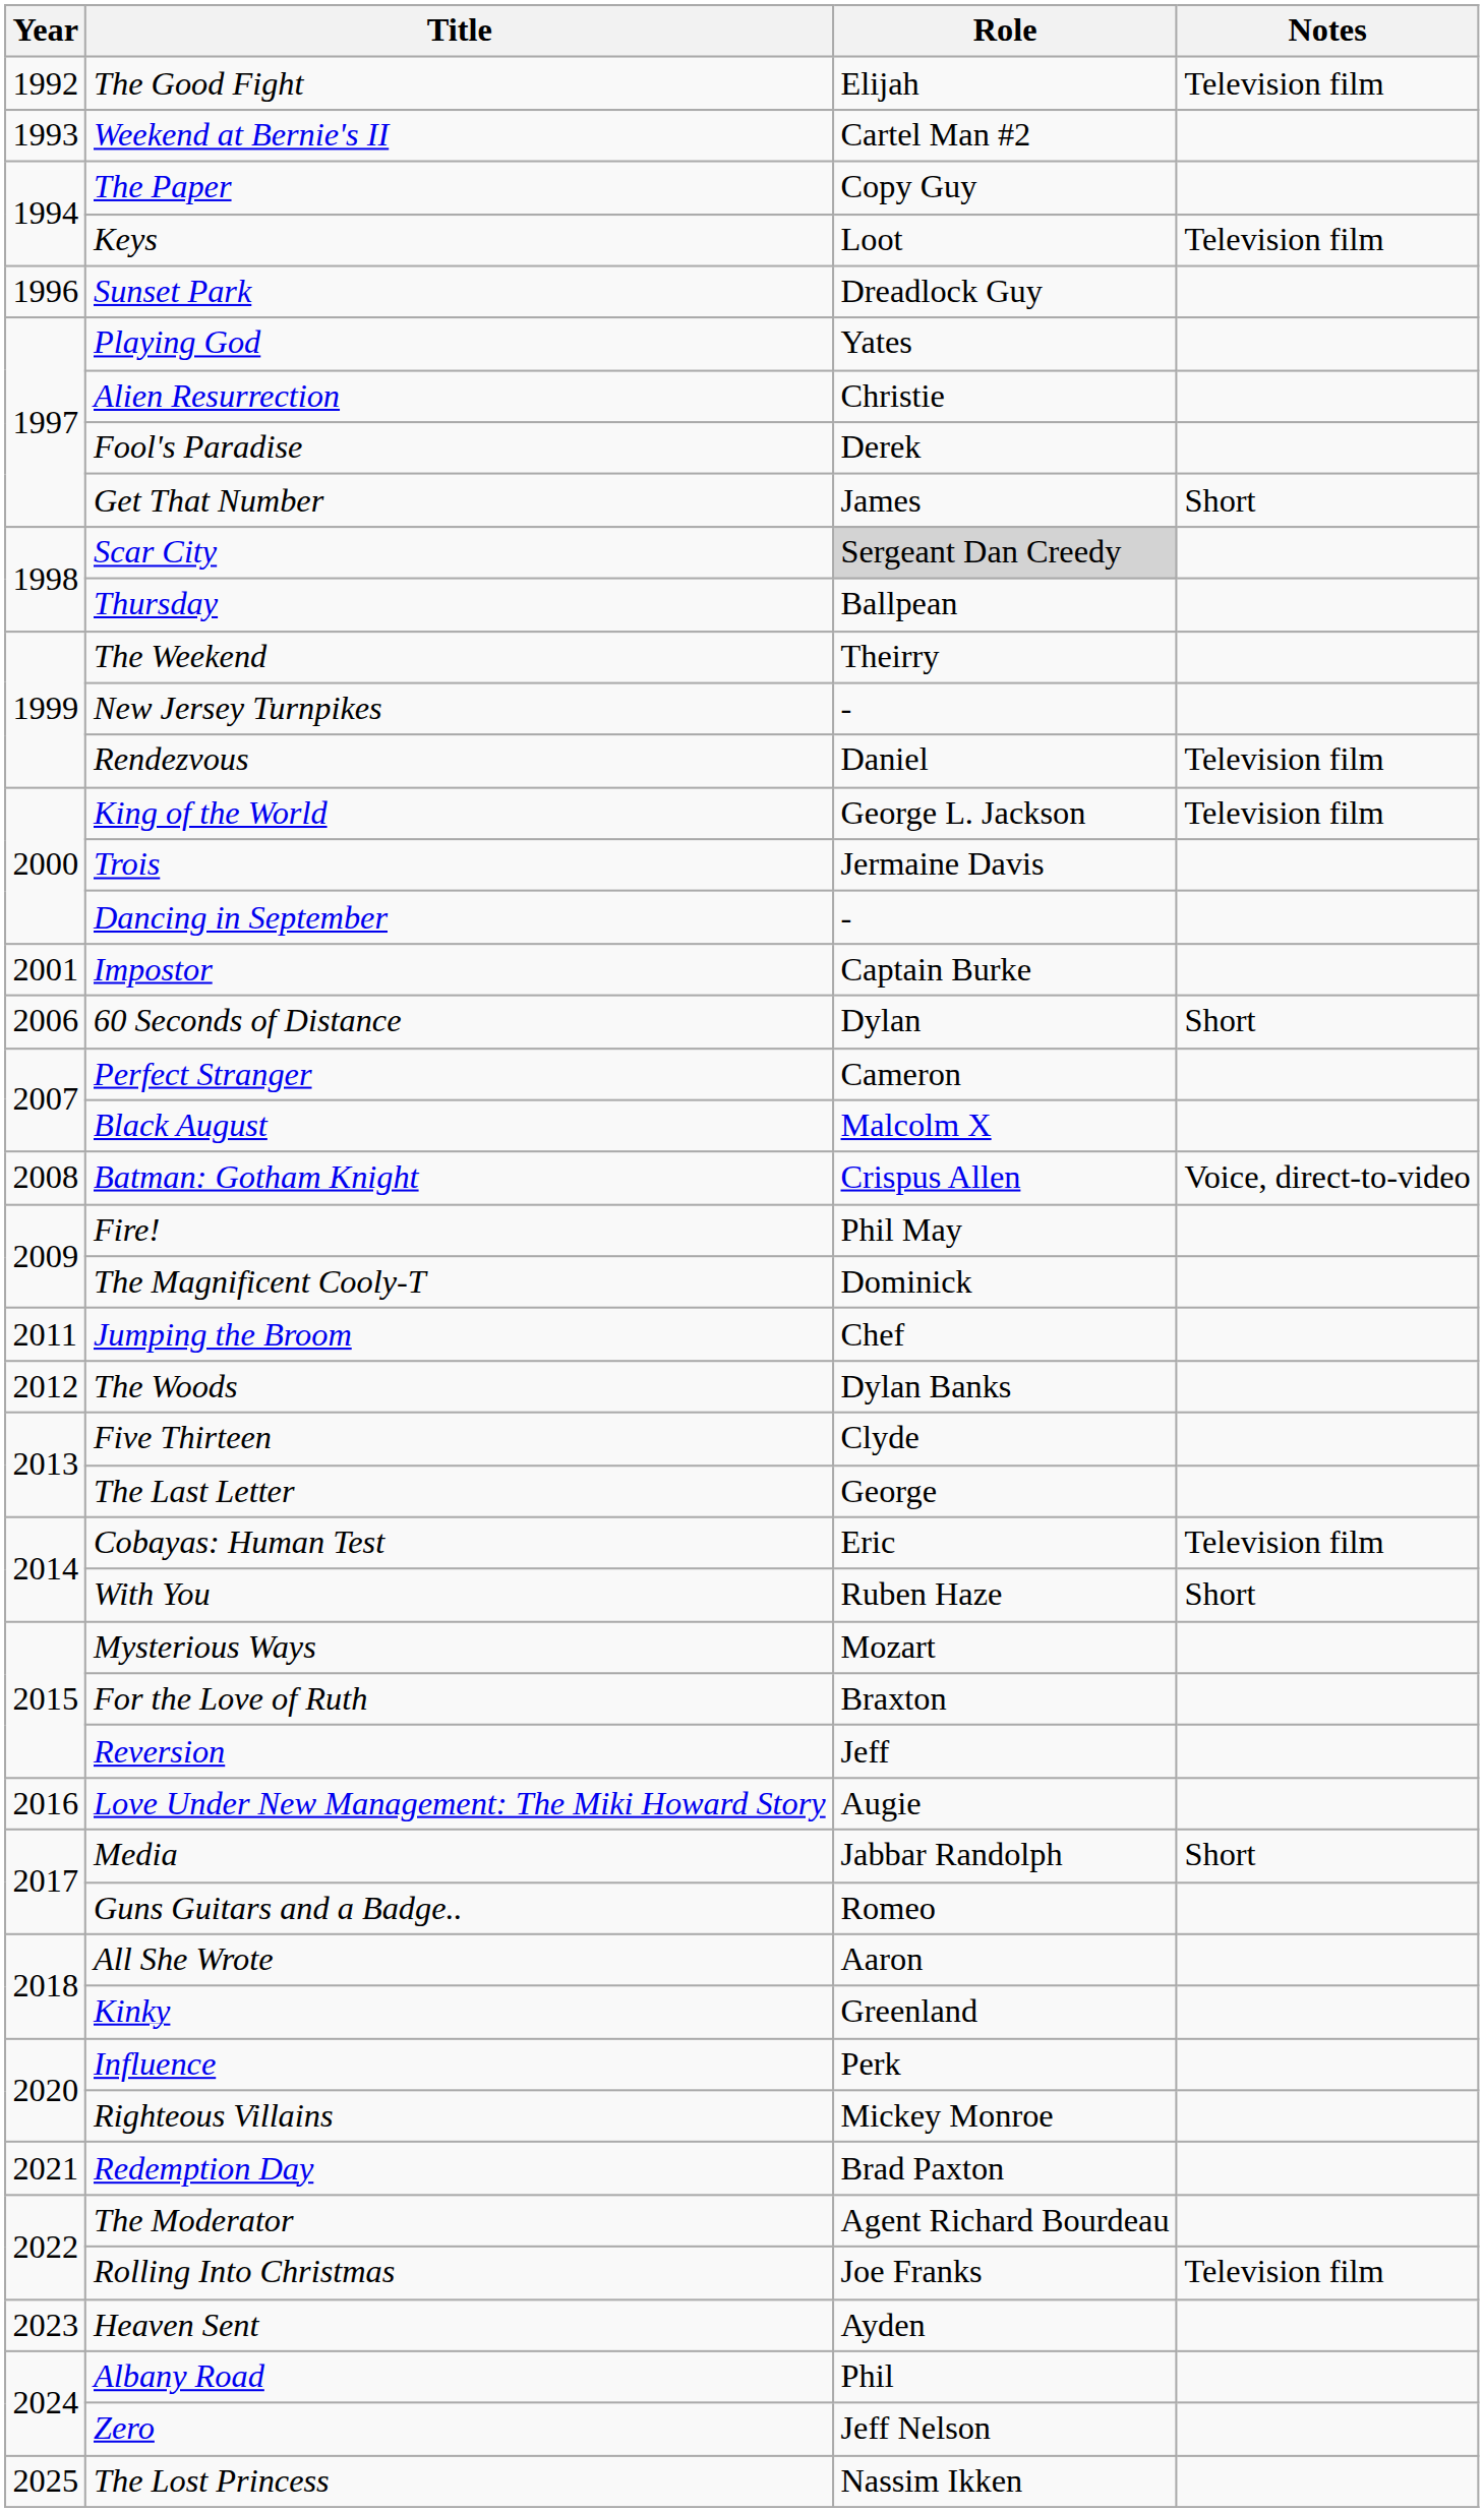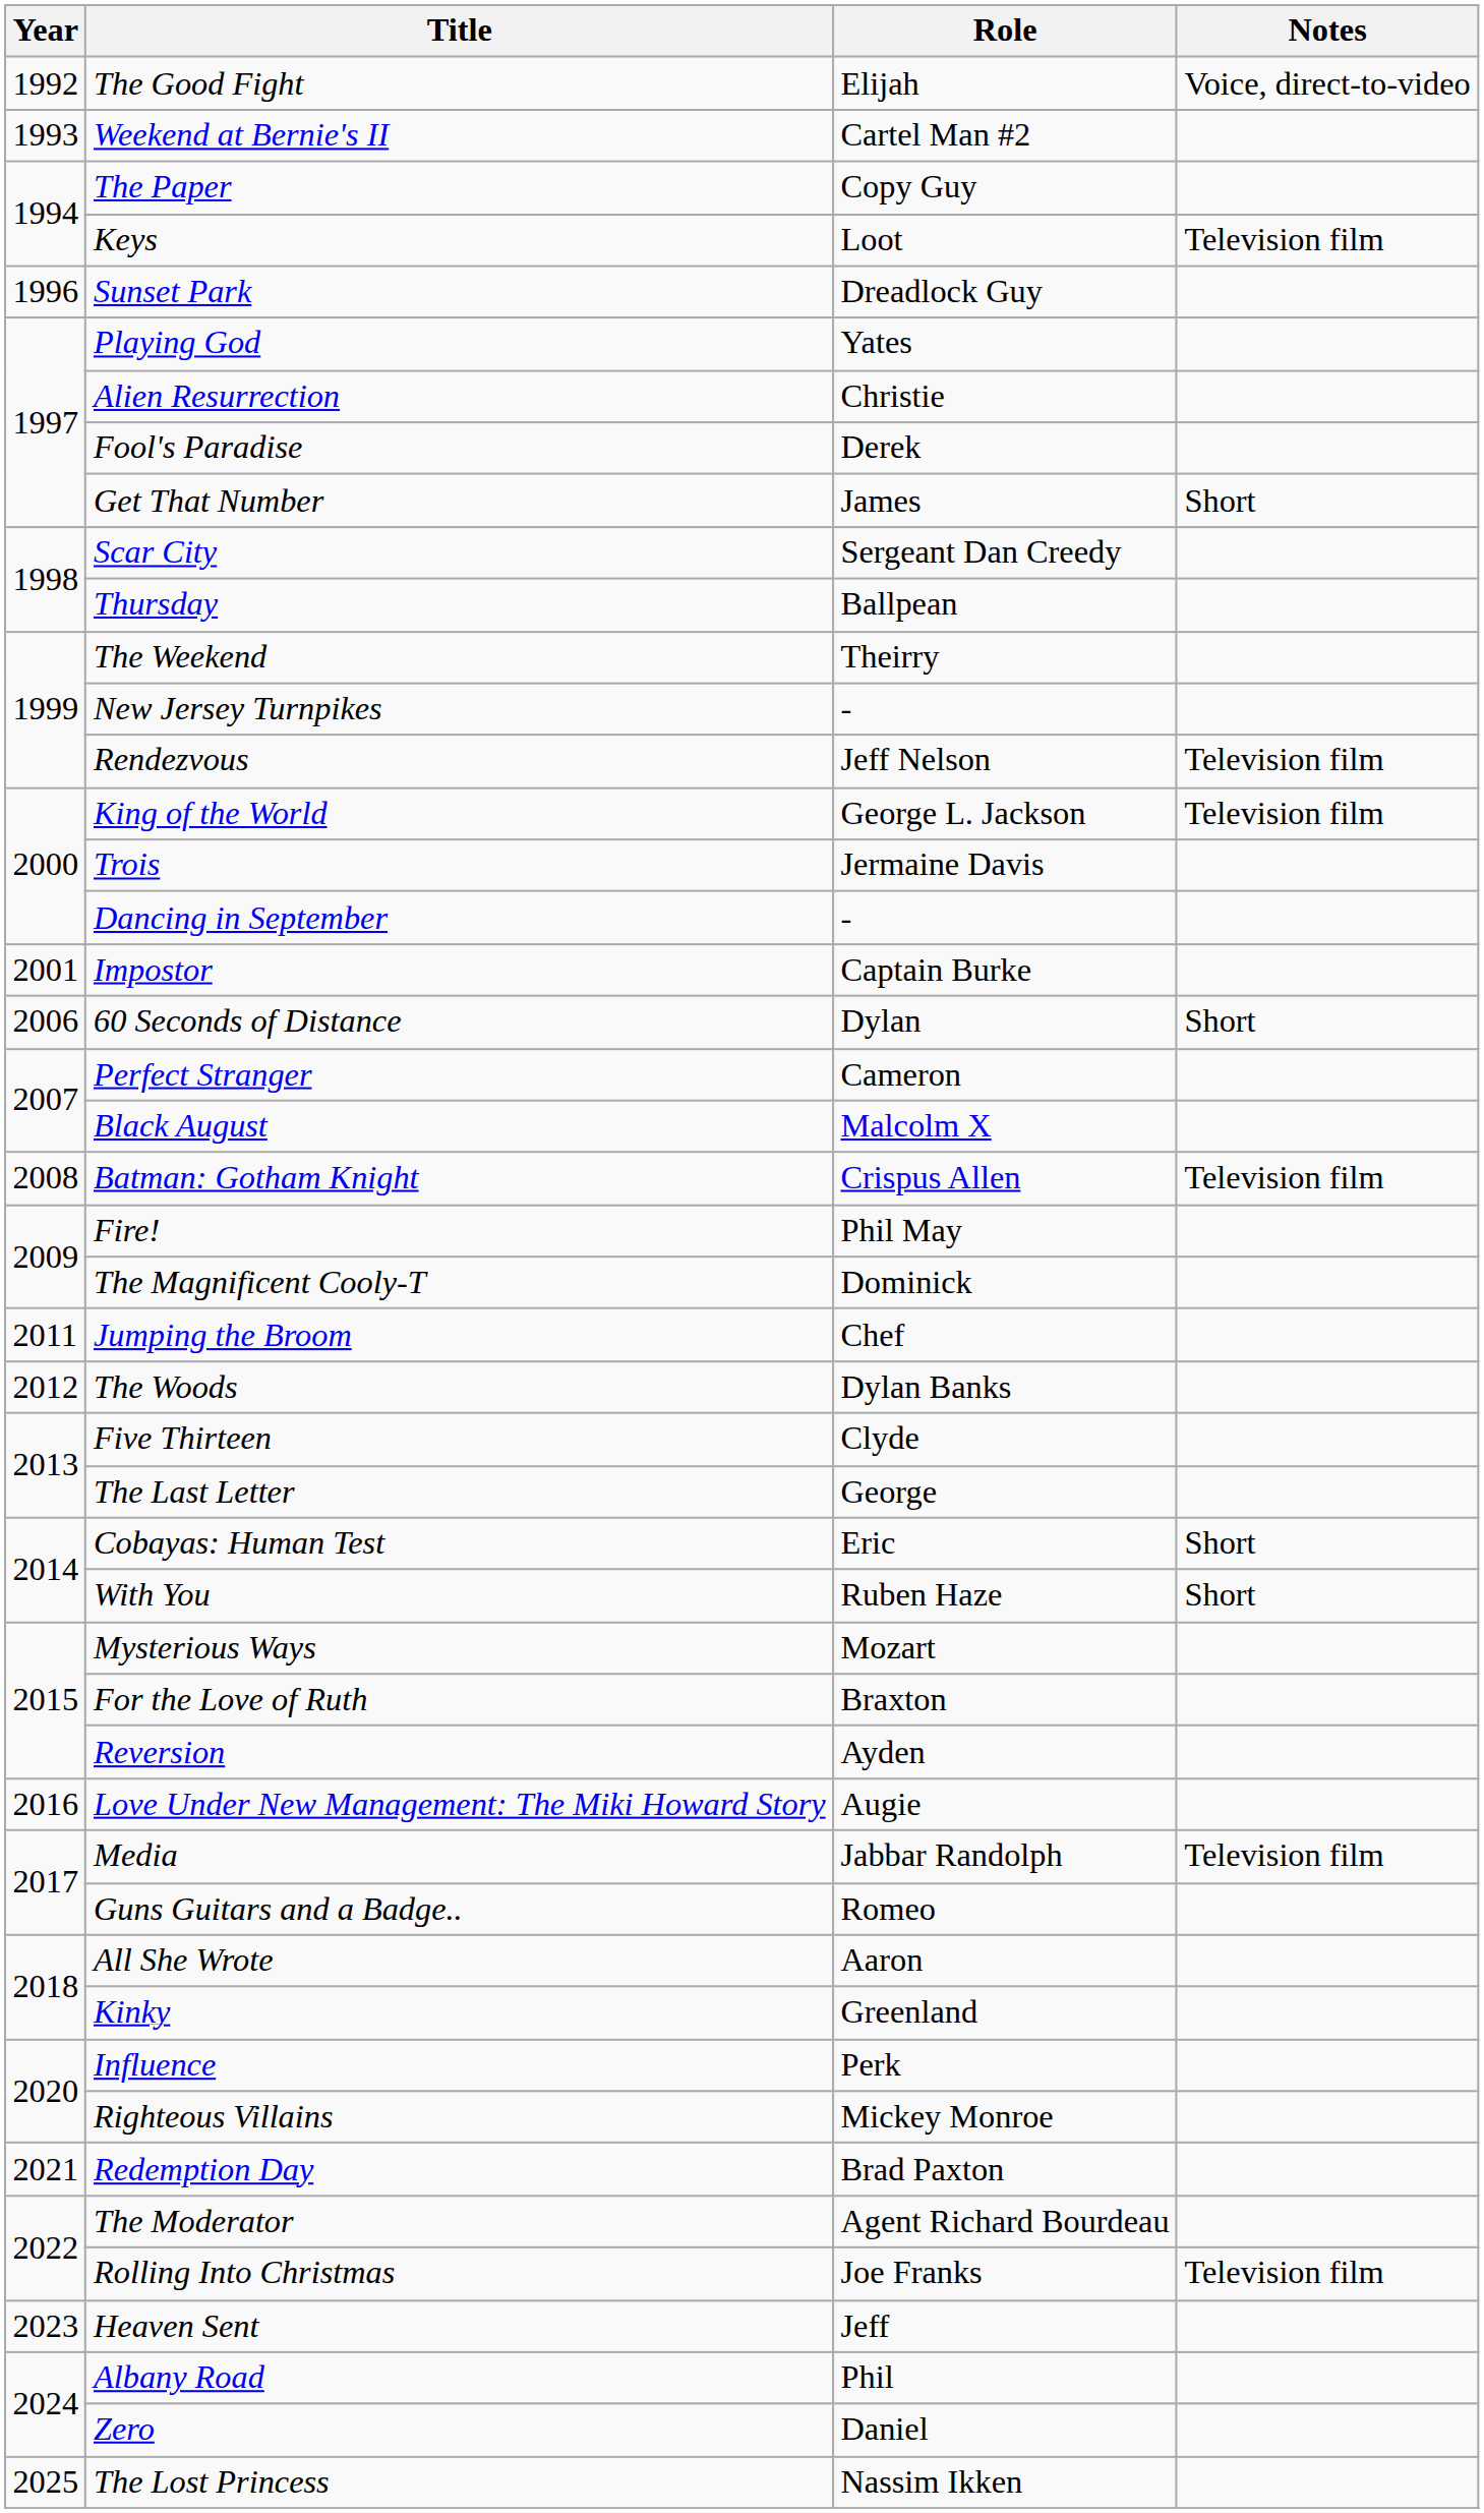The Good Fight | Notes: Television film -> Voice, direct-to-video
Scar City | Role: lightgrey background -> no background
Rendezvous | Role: Daniel -> Jeff Nelson
Batman: Gotham Knight | Notes: Voice, direct-to-video -> Television film
Cobayas: Human Test | Notes: Television film -> Short
Reversion | Role: Jeff -> Ayden
Media | Notes: Short -> Television film
Heaven Sent | Role: Ayden -> Jeff
Zero | Role: Jeff Nelson -> Daniel
